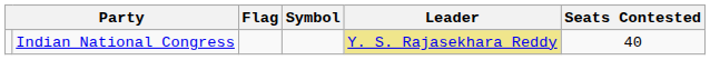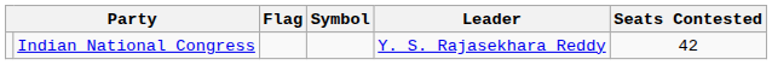Indian National Congress | Leader: khaki background -> no background
Indian National Congress | Seats Contested: 40 -> 42
